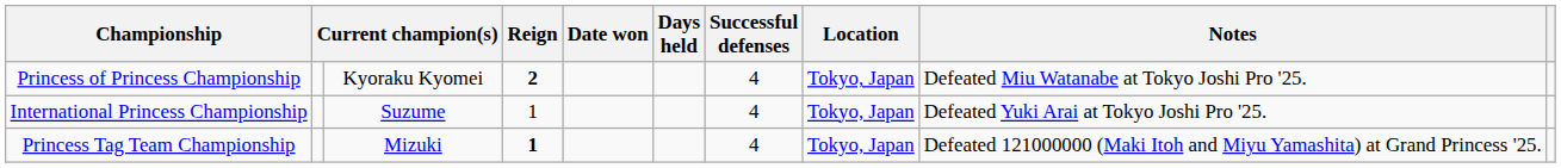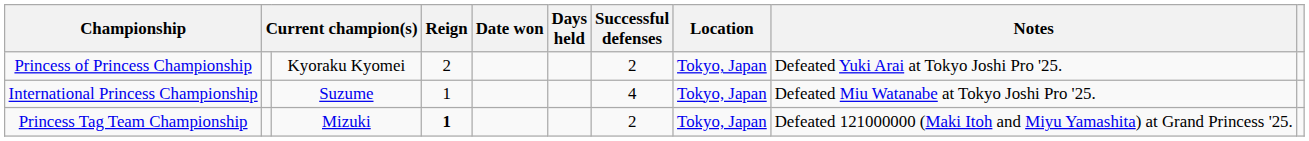Princess of Princess Championship | Reign: bold -> normal
Princess of Princess Championship | Successful defenses: 4 -> 2
Princess of Princess Championship | Notes: Defeated Miu Watanabe at Tokyo Joshi Pro '25. -> Defeated Yuki Arai at Tokyo Joshi Pro '25.
International Princess Championship | Notes: Defeated Yuki Arai at Tokyo Joshi Pro '25. -> Defeated Miu Watanabe at Tokyo Joshi Pro '25.
Princess Tag Team Championship | Successful defenses: 4 -> 2
